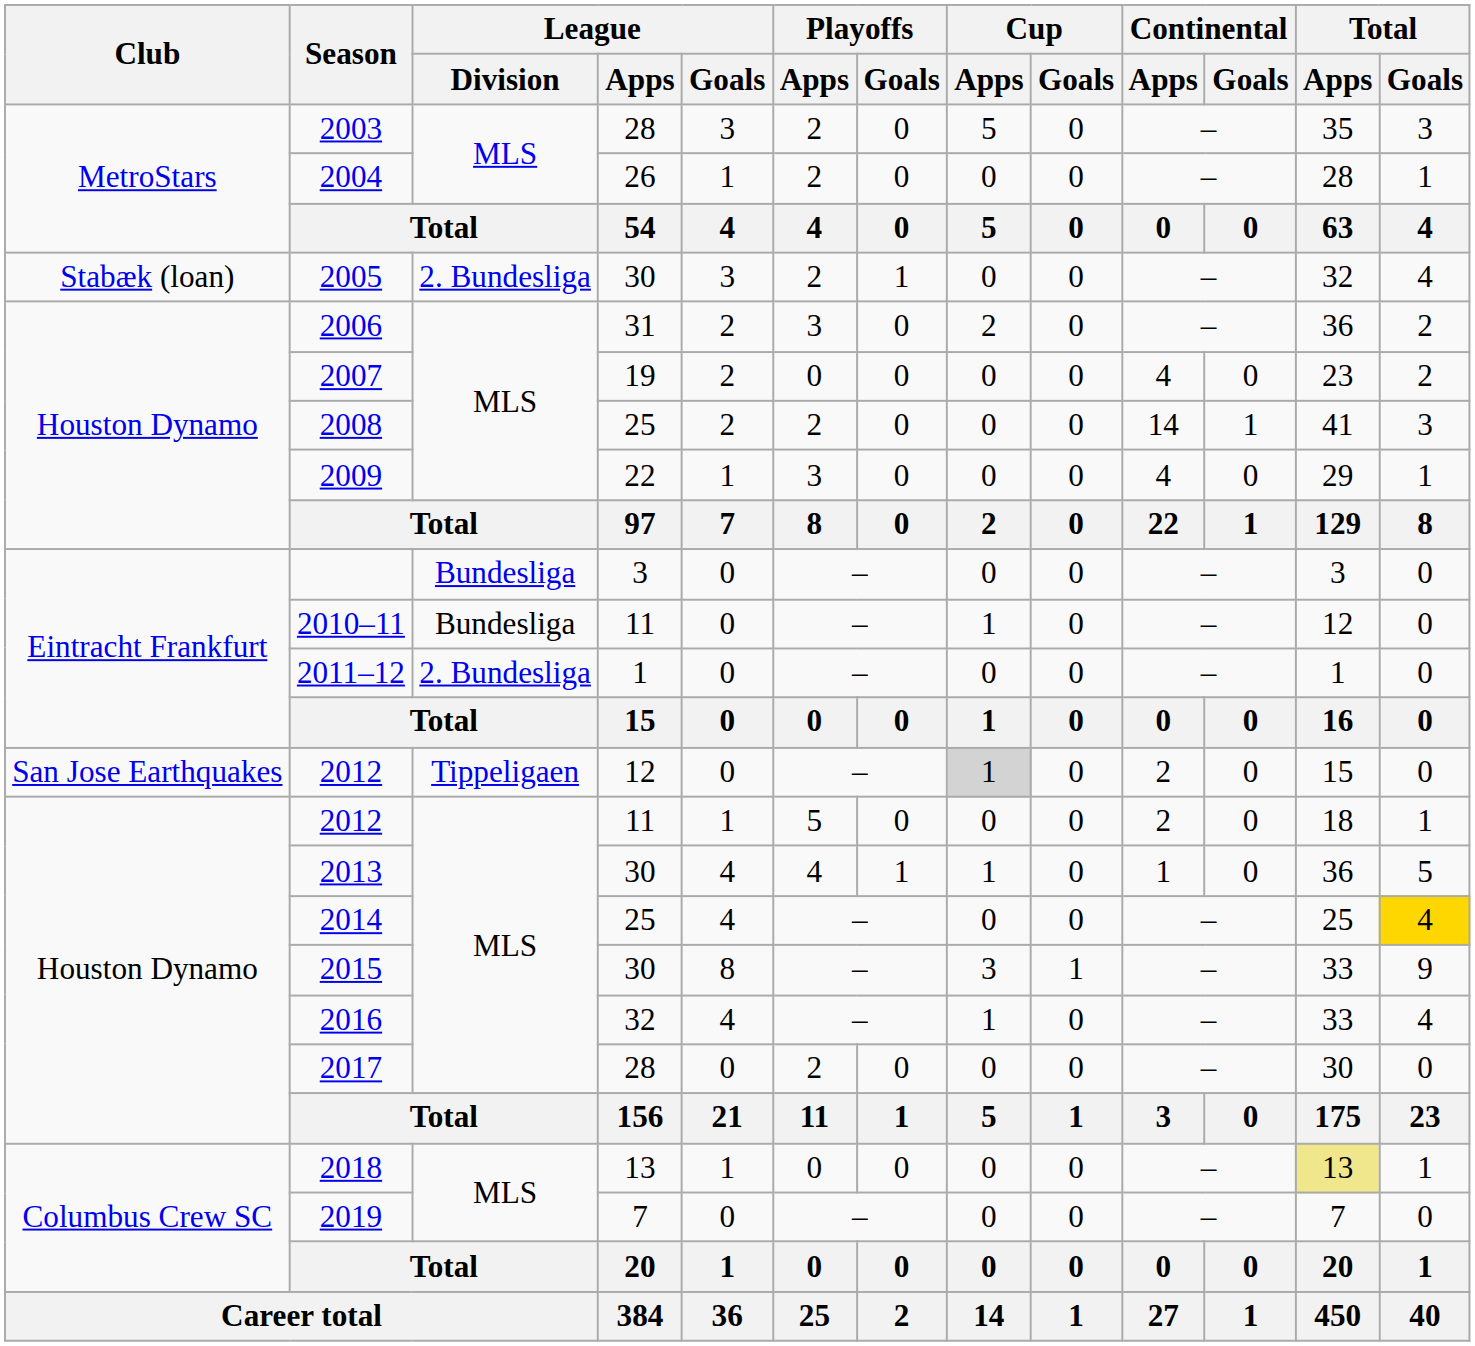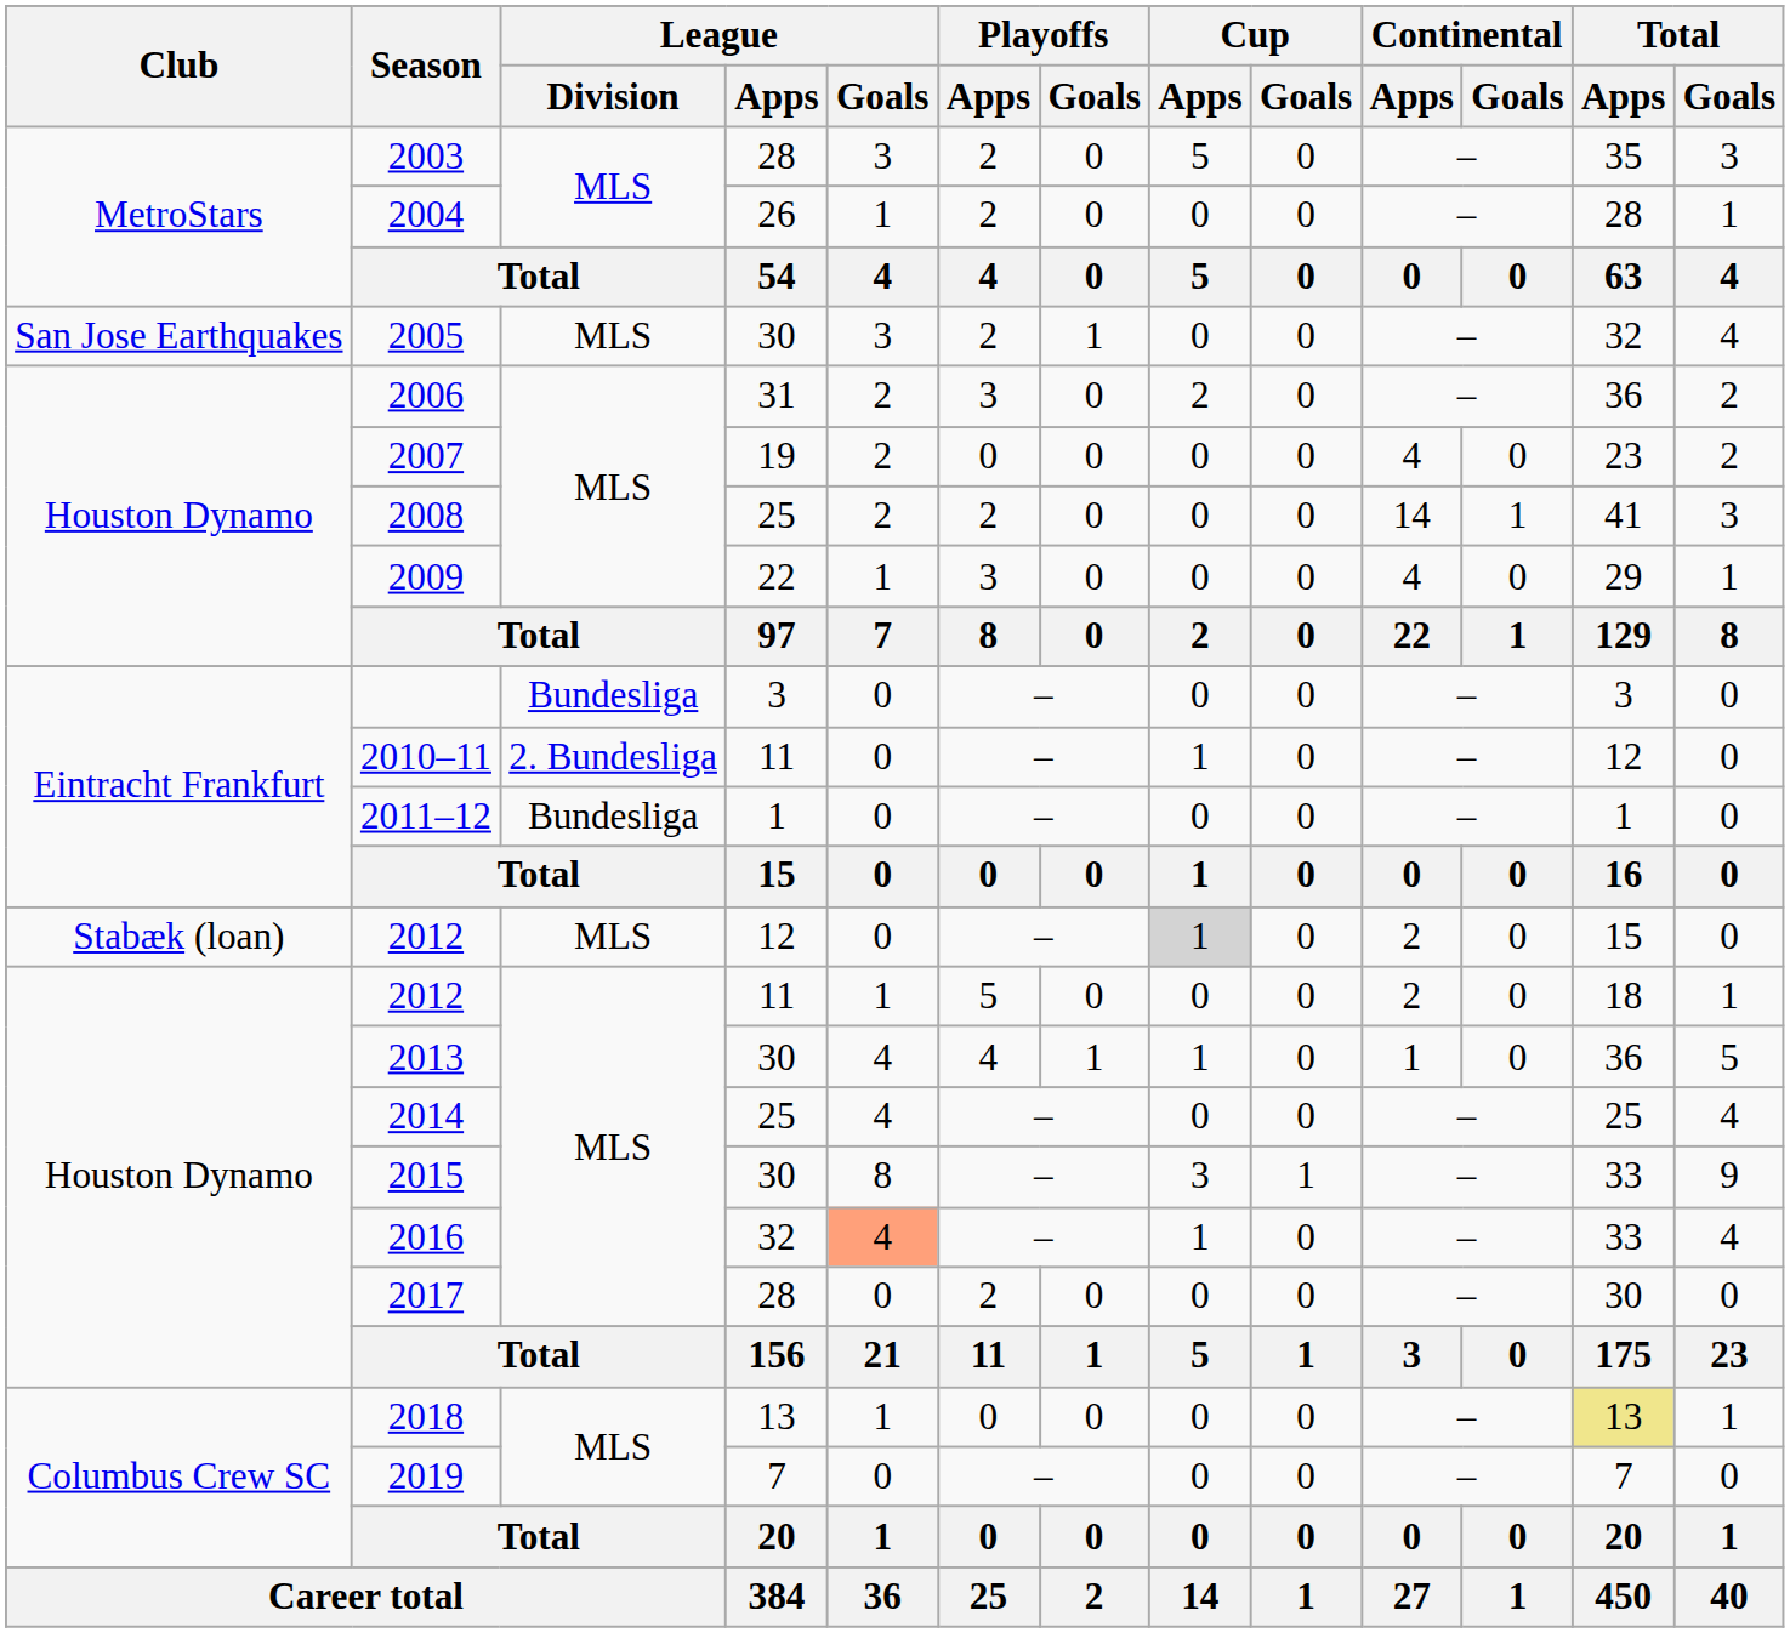2005 | Club: Stabæk (loan) -> San Jose Earthquakes
2005 | League / Division: 2. Bundesliga -> MLS
2010–11 | League / Division: Bundesliga -> 2. Bundesliga
2011–12 | League / Division: 2. Bundesliga -> Bundesliga
2012 / 12 | Club: San Jose Earthquakes -> Stabæk (loan)
2012 / 12 | League / Division: Tippeligaen -> MLS
2014 | Total / Goals: gold background -> no background
2016 | League / Goals: no background -> lightsalmon background
